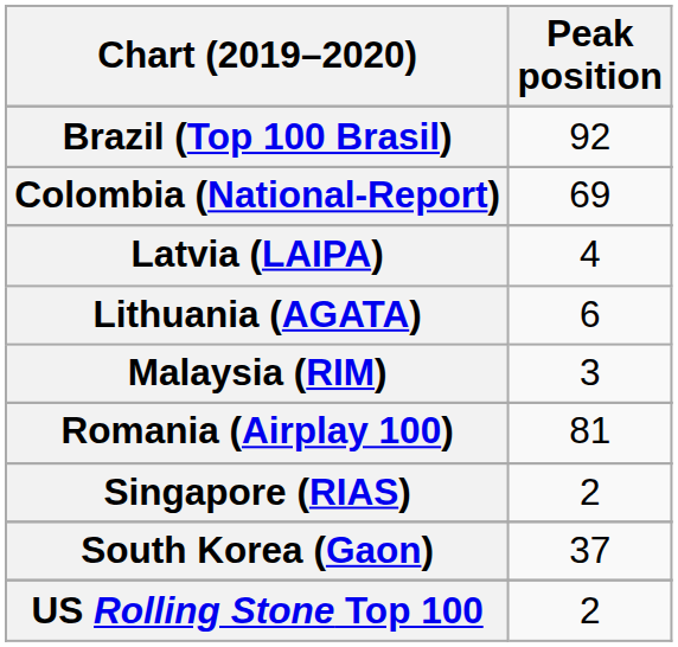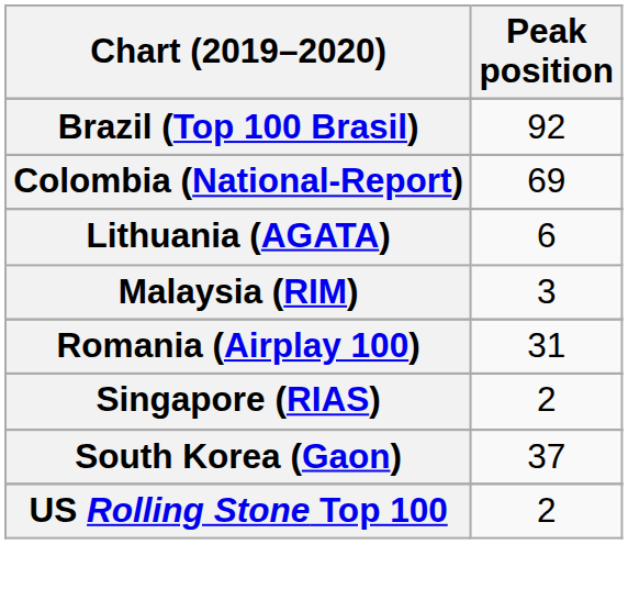- row: Latvia (LAIPA) | 4
Romania (Airplay 100) | Peak position: 81 -> 31
